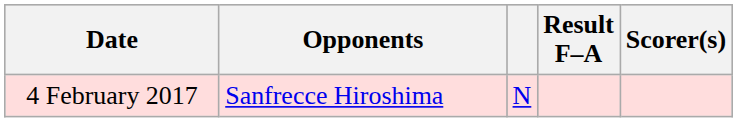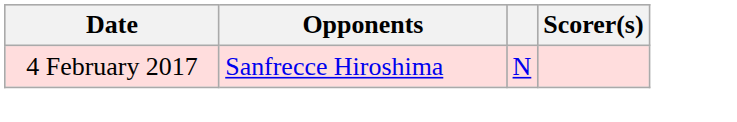- column: Result F–A
